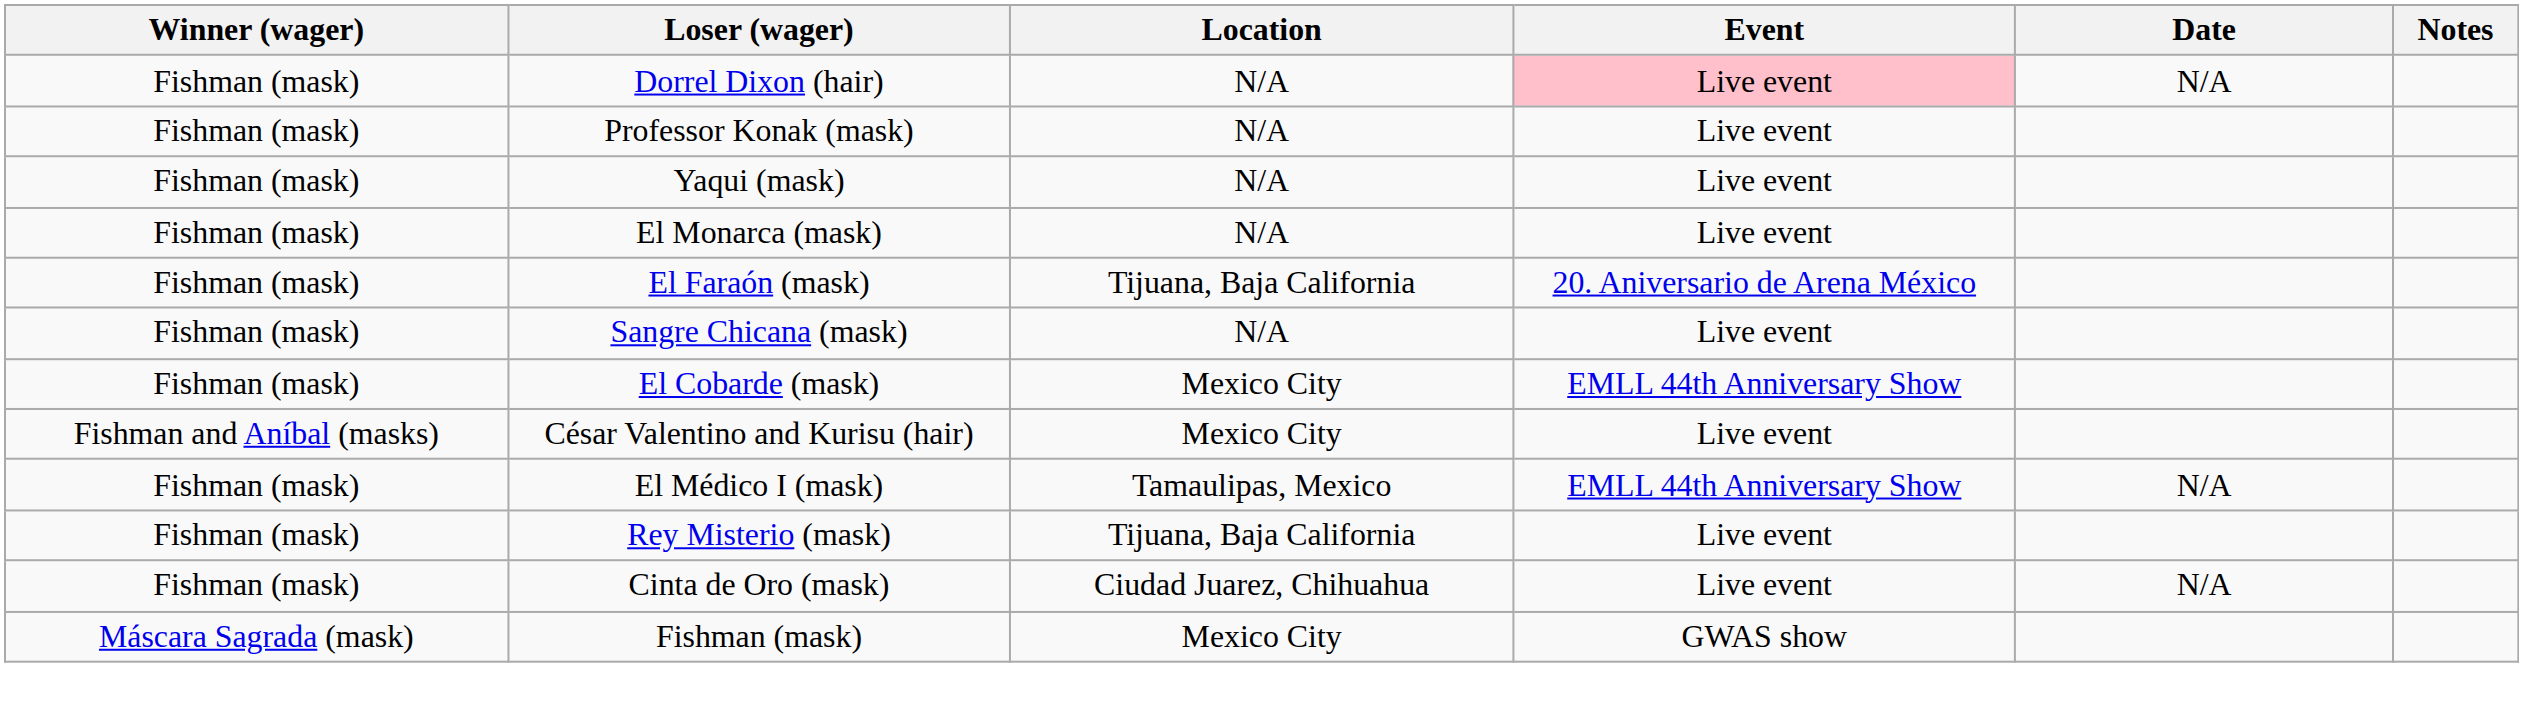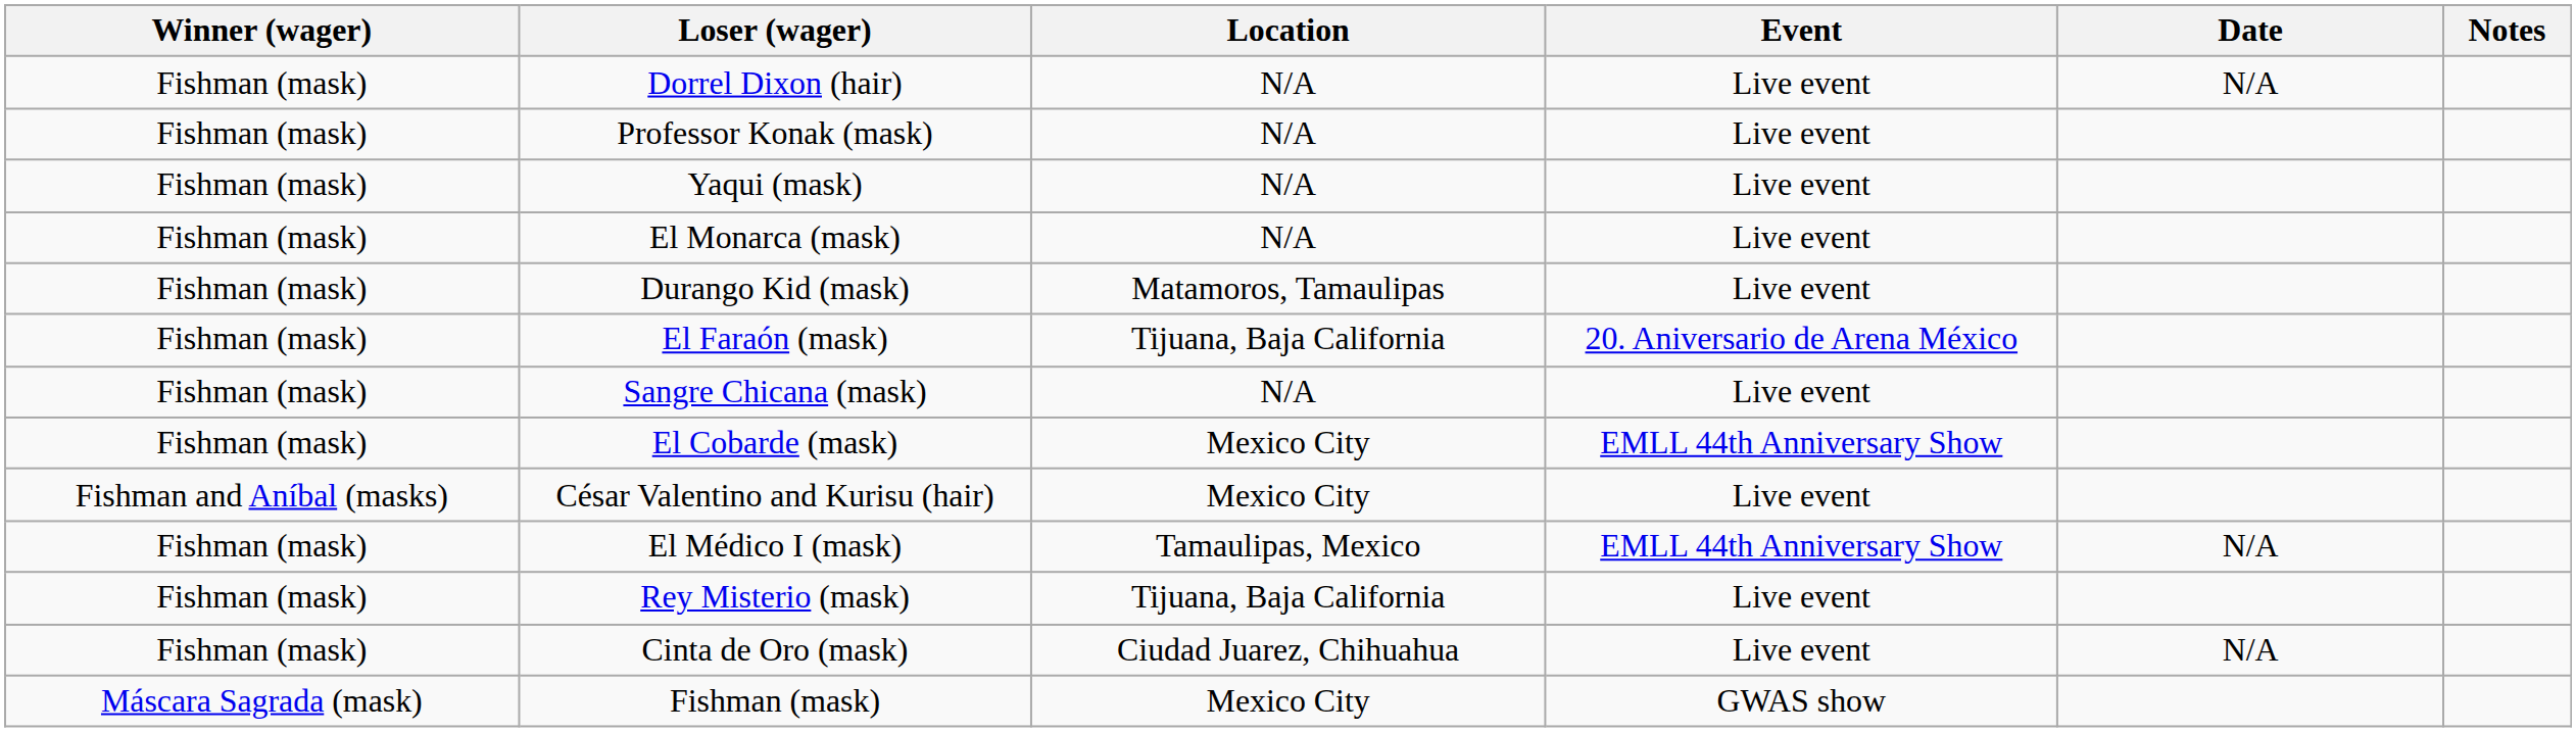Dorrel Dixon (hair) | Event: pink background -> no background
+ row: Fishman (mask) | Durango Kid (mask) | Matamoros, Tamaulipas | Live event
